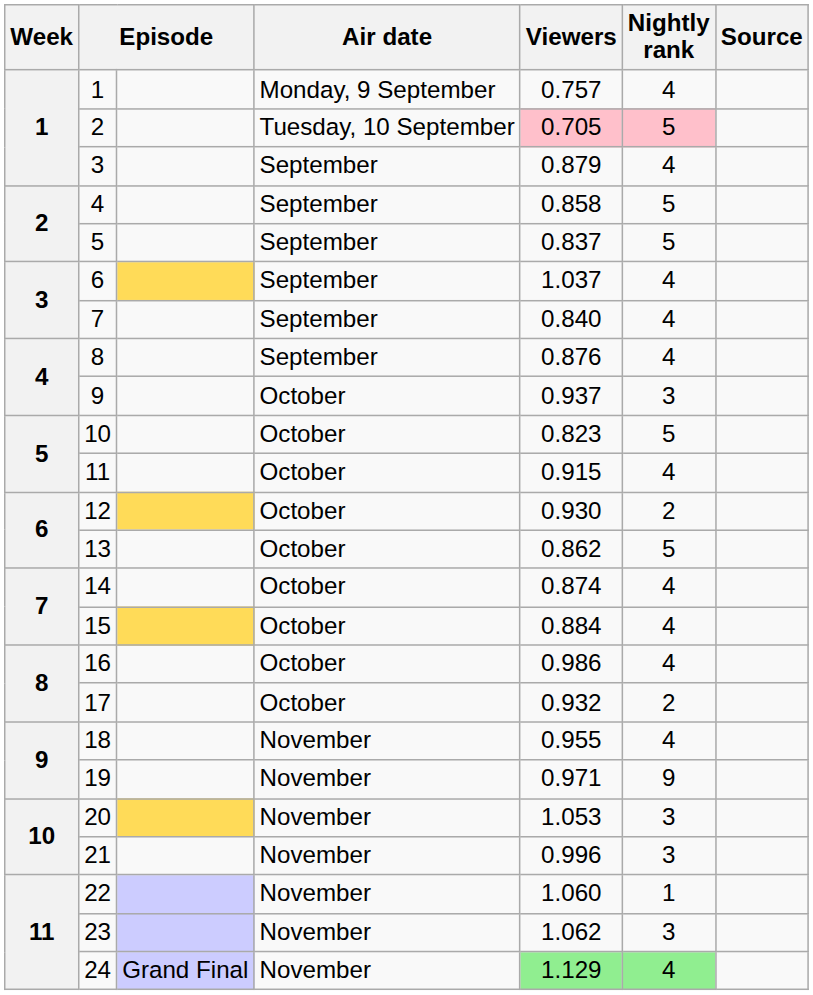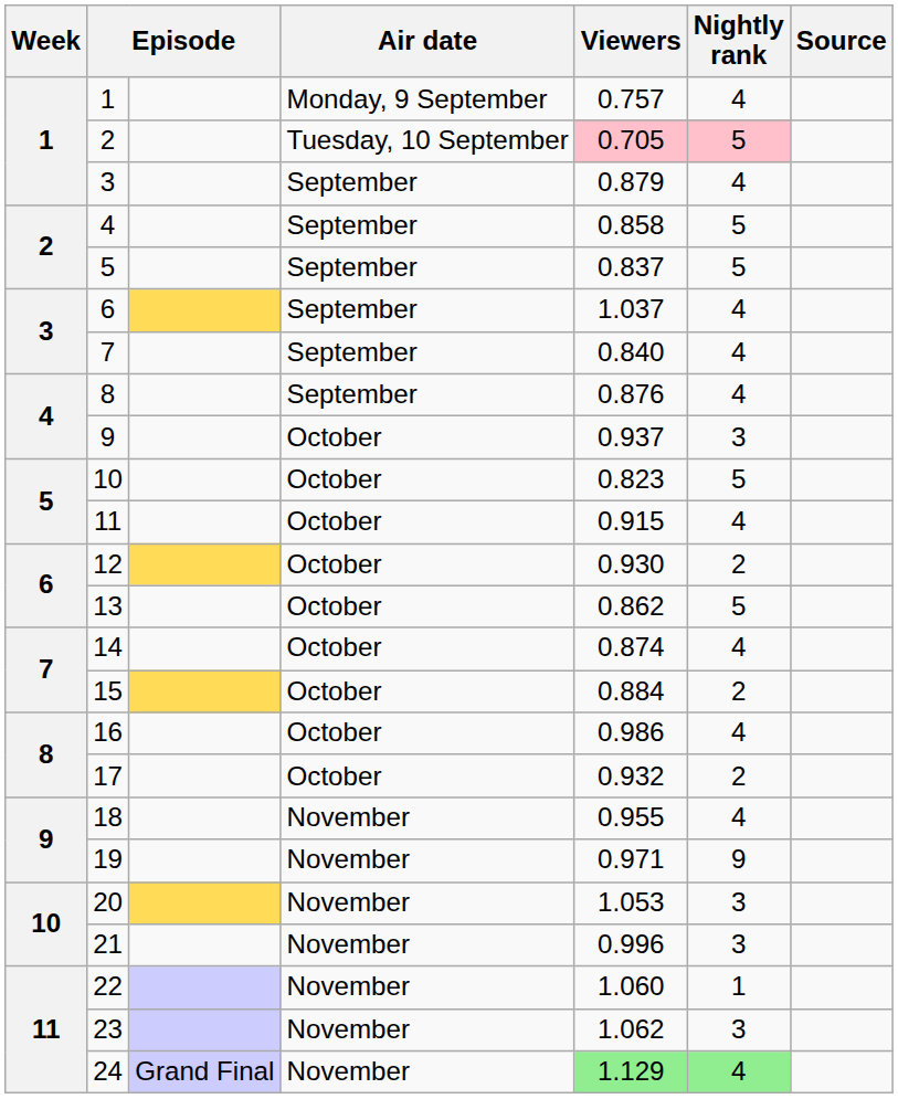15 | Nightly rank: 4 -> 2
